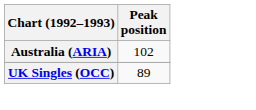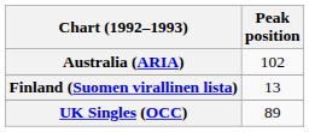+ row: Finland (Suomen virallinen lista) | 13
